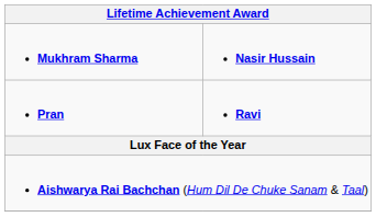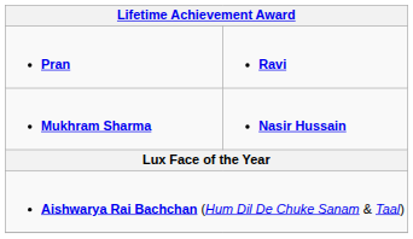rows swapped: Mukhram Sharma <-> Pran
